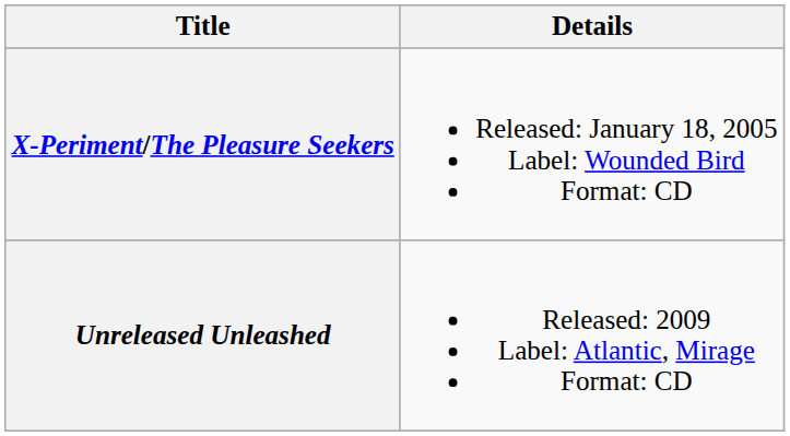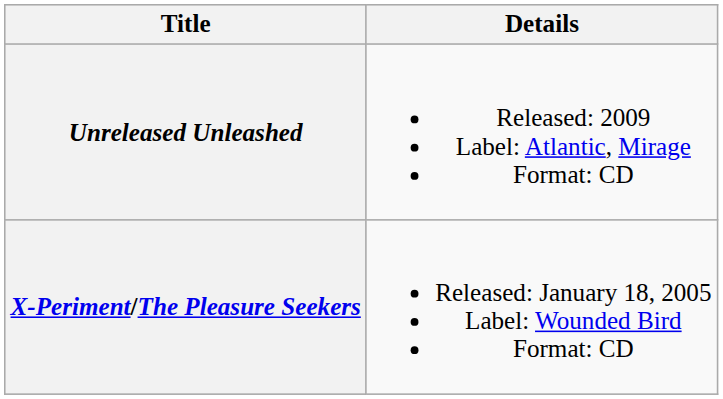rows swapped: X-Periment/The Pleasure Seekers <-> Unreleased Unleashed
